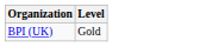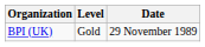+ column: Date | 29 November 1989
